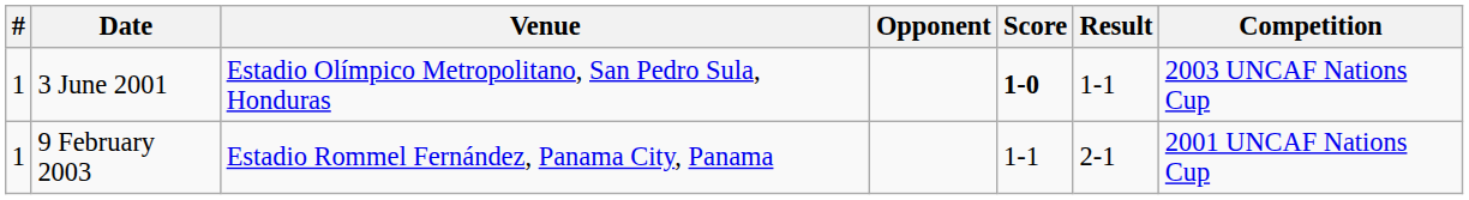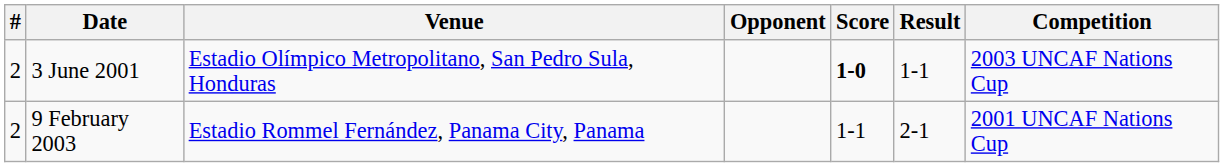3 June 2001 | #: 1 -> 2
9 February 2003 | #: 1 -> 2
